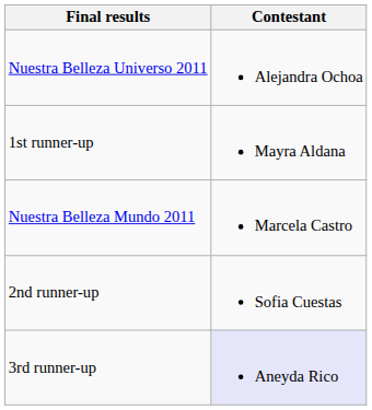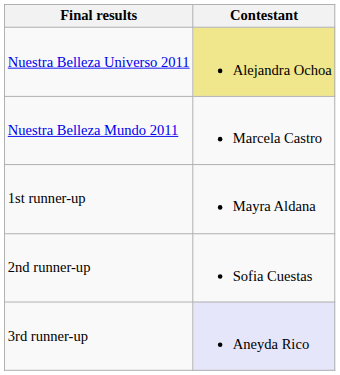Nuestra Belleza Universo 2011 | Contestant: no background -> khaki background
rows swapped: Nuestra Belleza Mundo 2011 <-> 1st runner-up
